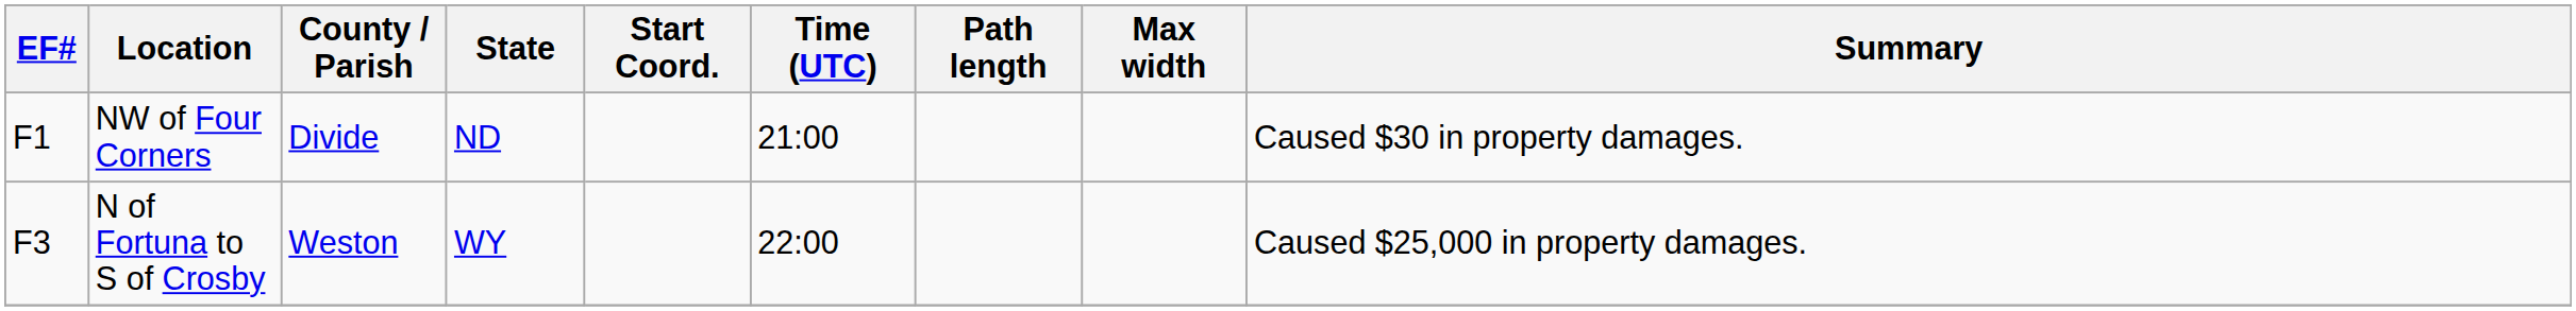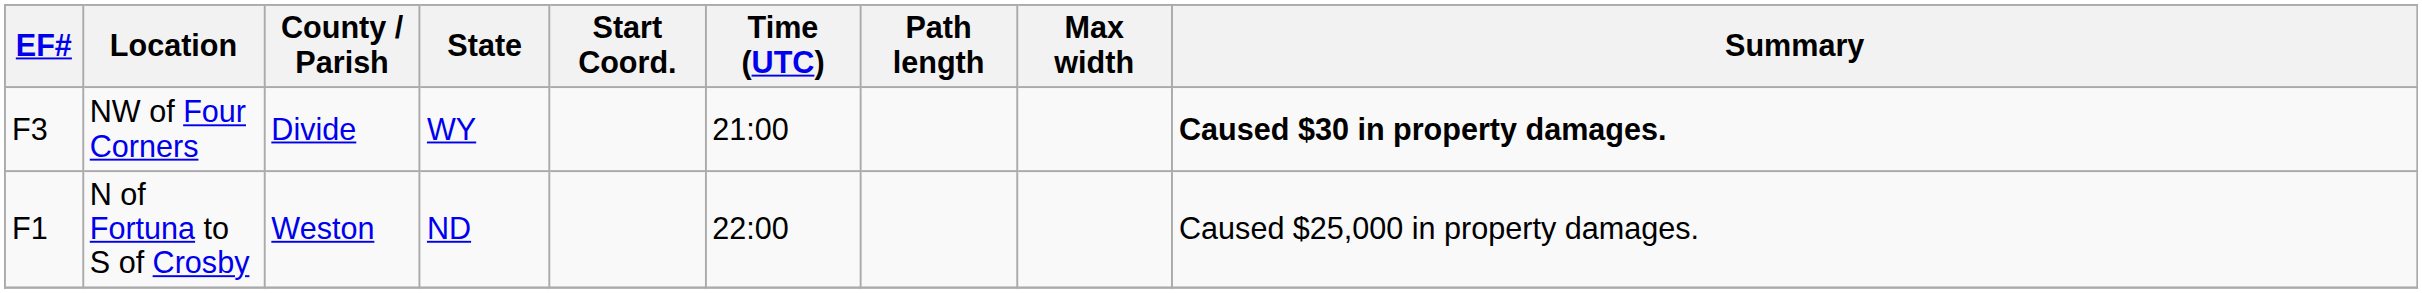NW of Four Corners | EF#: F1 -> F3
NW of Four Corners | State: ND -> WY
NW of Four Corners | Summary: normal -> bold
N of Fortuna to S of Crosby | EF#: F3 -> F1
N of Fortuna to S of Crosby | State: WY -> ND
